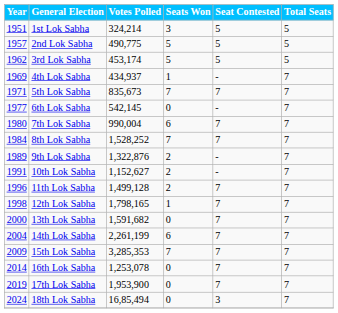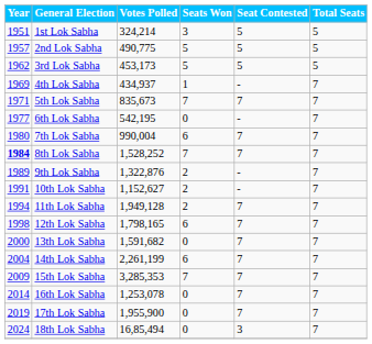3rd Lok Sabha | Votes Polled: 453,174 -> 453,173
6th Lok Sabha | Votes Polled: 542,145 -> 542,195
8th Lok Sabha | Year: normal -> bold
11th Lok Sabha | Year: 1996 -> 1994
11th Lok Sabha | Votes Polled: 1,499,128 -> 1,949,128
12th Lok Sabha | Seats Won: 1 -> 6
17th Lok Sabha | Votes Polled: 1,953,900 -> 1,955,900
